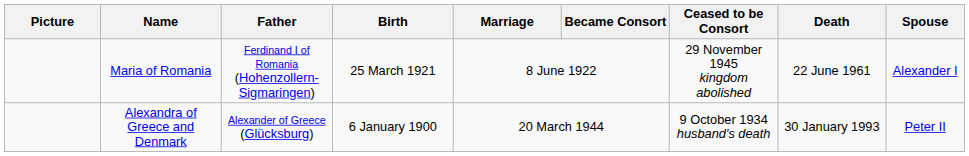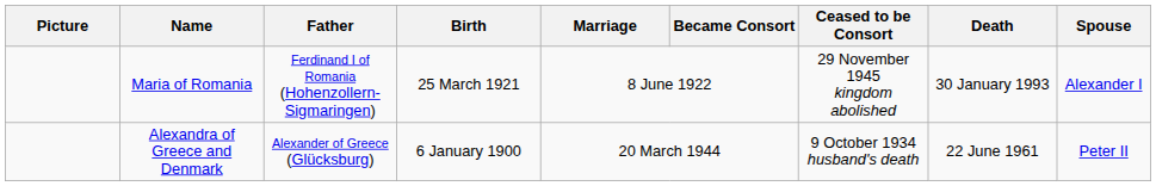Maria of Romania | Death: 22 June 1961 -> 30 January 1993
Alexandra of Greece and Denmark | Death: 30 January 1993 -> 22 June 1961
